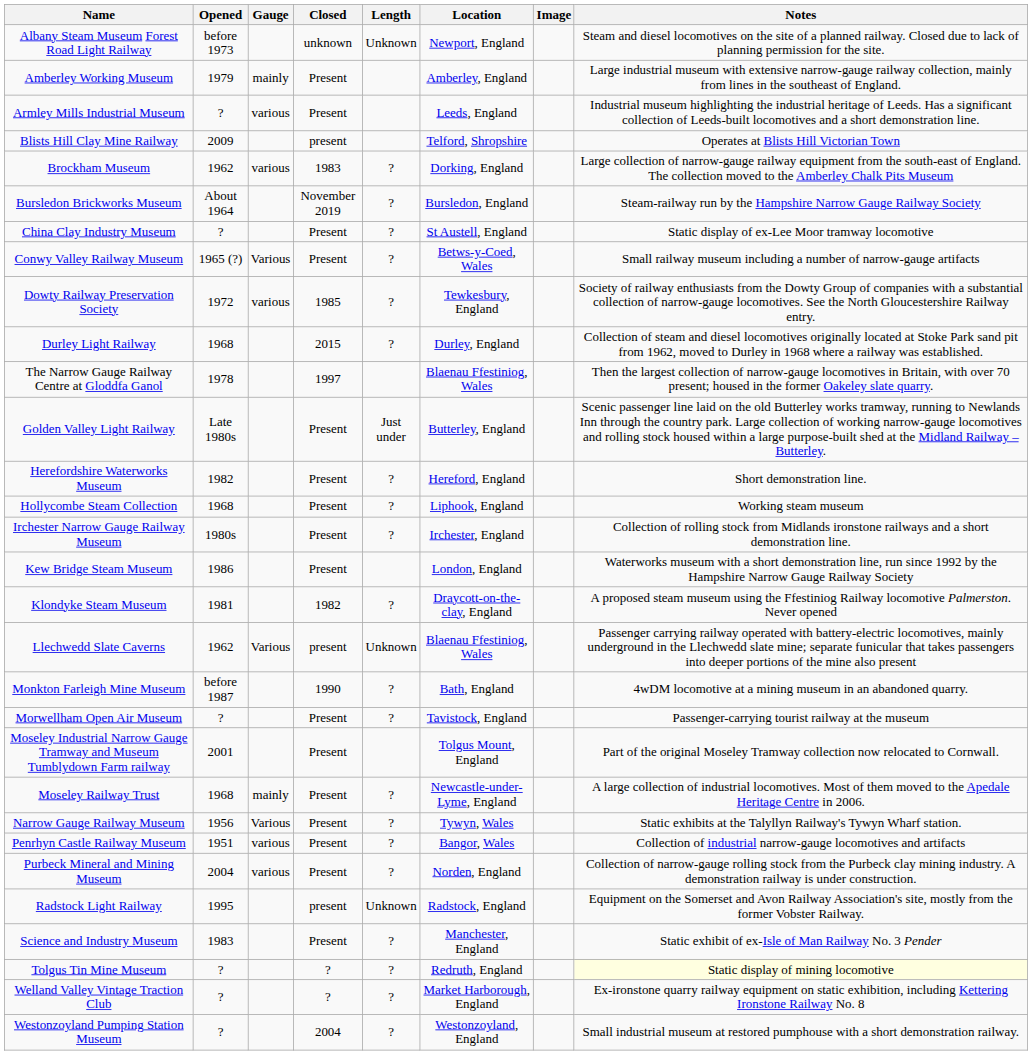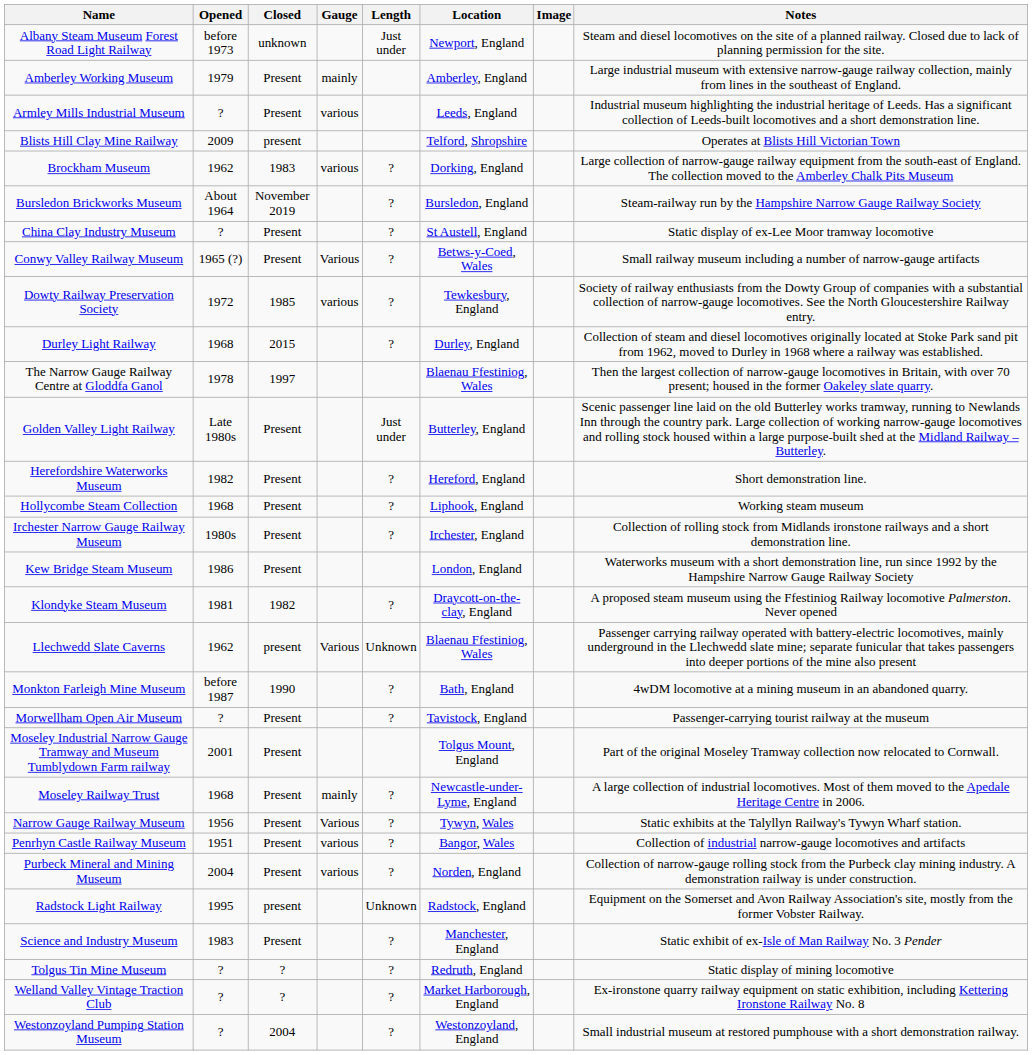columns swapped: Closed <-> Gauge
Albany Steam Museum Forest Road Light Railway | Length: Unknown -> Just under
Tolgus Tin Mine Museum | Notes: lightyellow background -> no background
